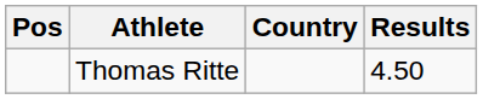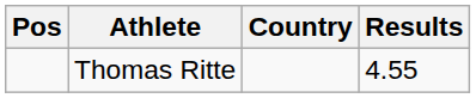Thomas Ritte | Results: 4.50 -> 4.55
